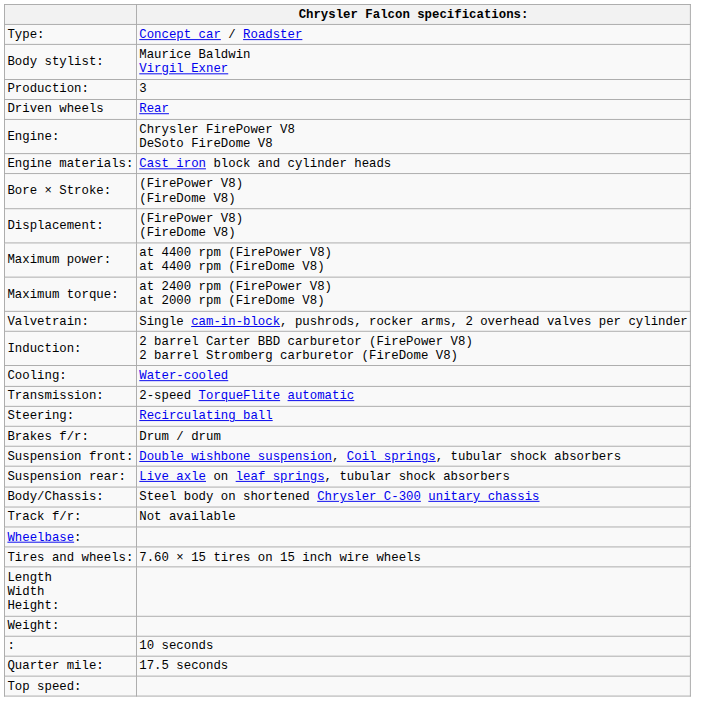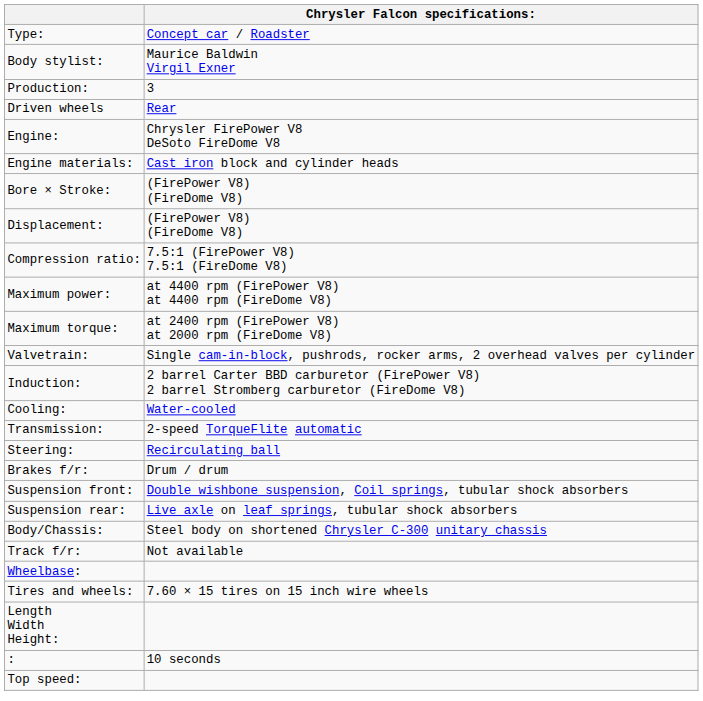+ row: Compression ratio: | 7.5:1 (FirePower V8) 7.5:1 (FireDome V8)
- row: Weight:
- row: Quarter mile: | 17.5 seconds
